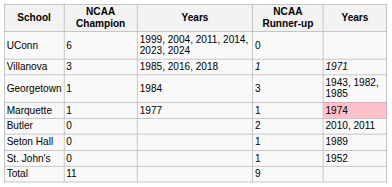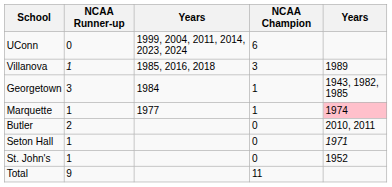columns swapped: NCAA Champion <-> NCAA Runner-up
Villanova | column 5: 1971 -> 1989
Seton Hall | column 5: 1989 -> 1971
